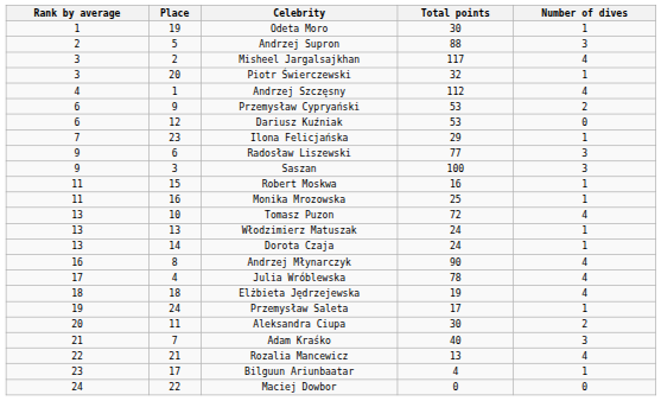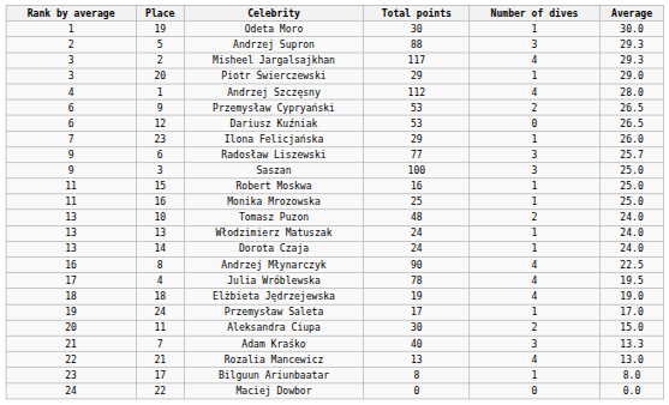+ column: Average | 30.0 | 29.3 | 29.3 | 29.0 | 28.0 | 26.5 | 26.5 | 26.0 | 25.7 | 25.0 | 25.0 | 25.0 | 24.0 | 24.0 | 24.0 | 22.5 | 19.5 | 19.0 | 17.0 | 15.0 | 13.3 | 13.0 | 8.0 | 0.0
Piotr Świerczewski | Total points: 32 -> 29
Tomasz Puzon | Total points: 72 -> 48
Tomasz Puzon | Number of dives: 4 -> 2
Bilguun Ariunbaatar | Total points: 4 -> 8
